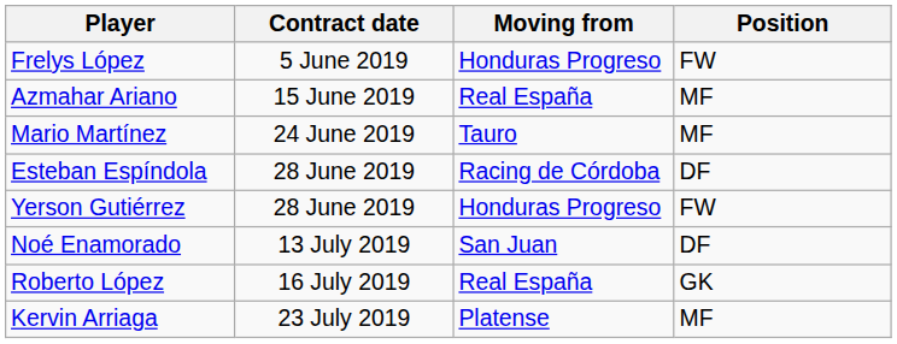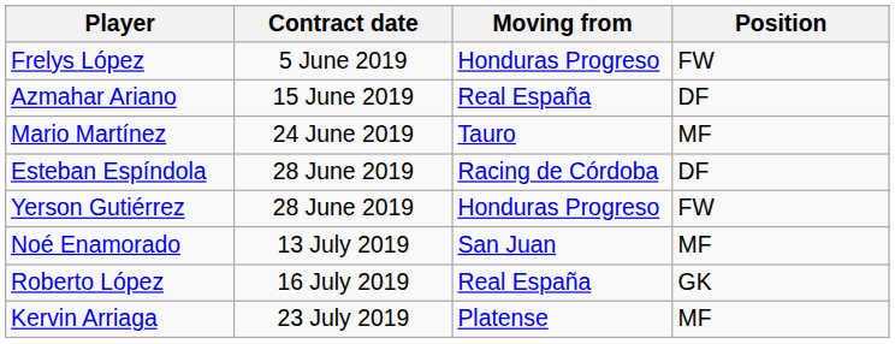Azmahar Ariano | Position: MF -> DF
Noé Enamorado | Position: DF -> MF
